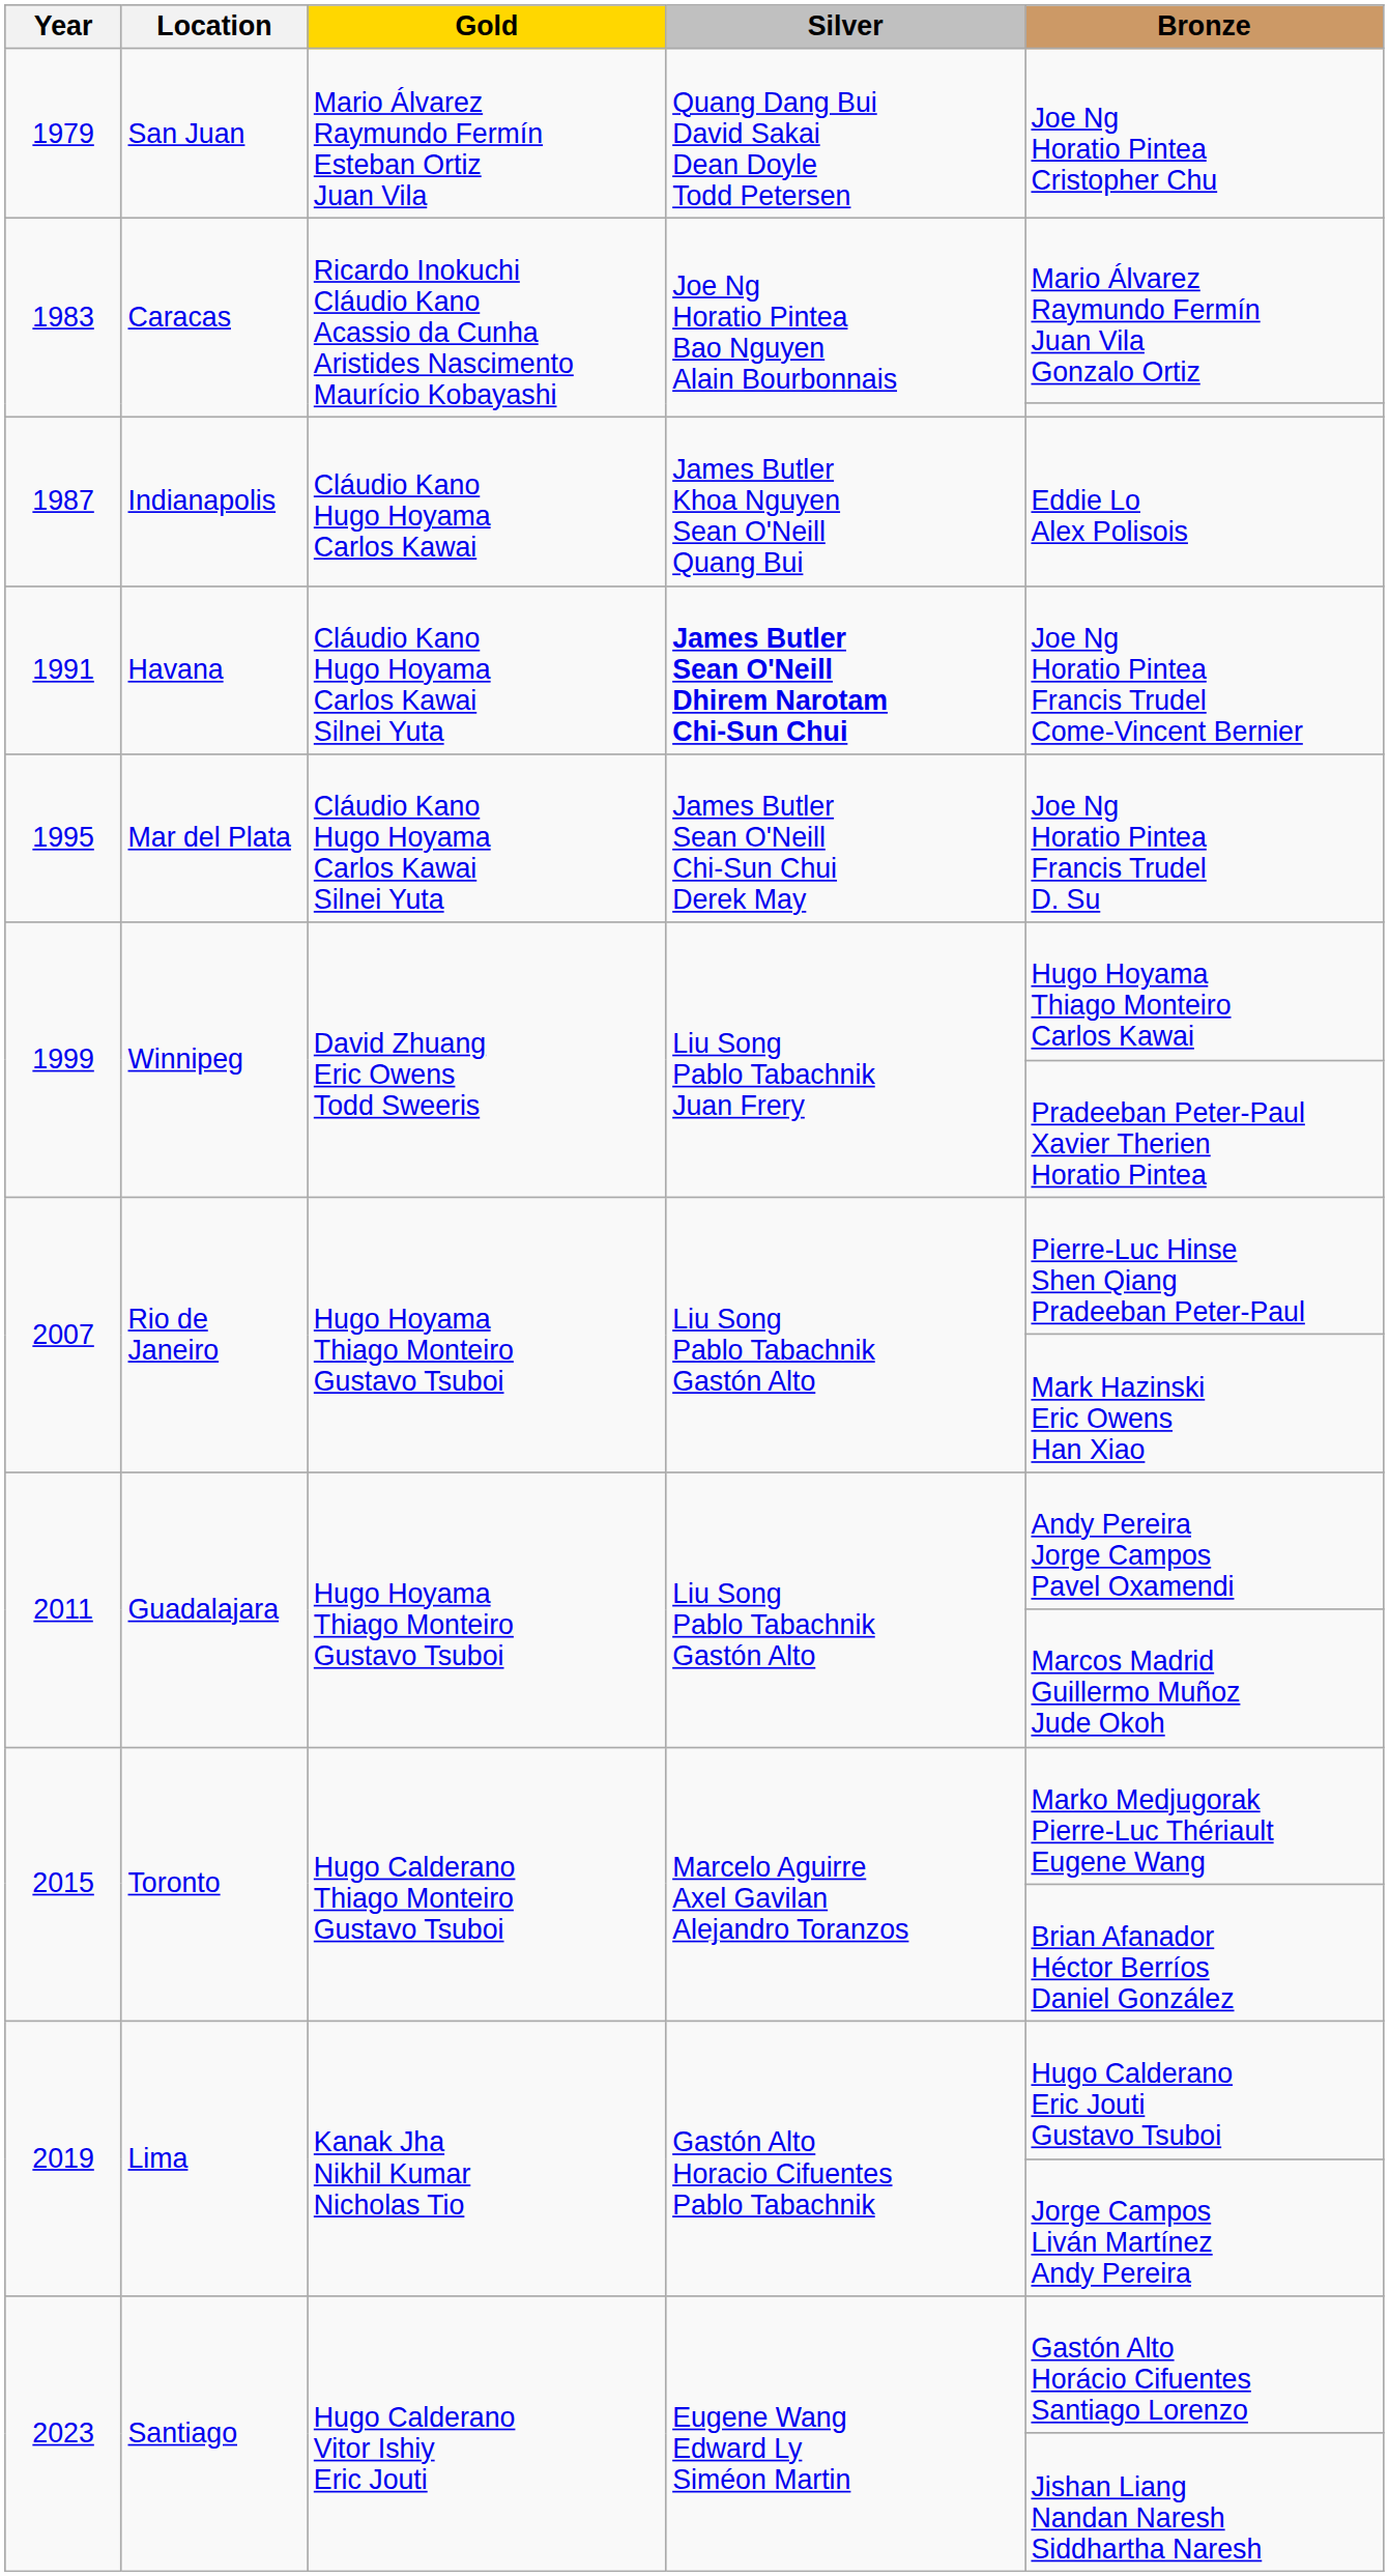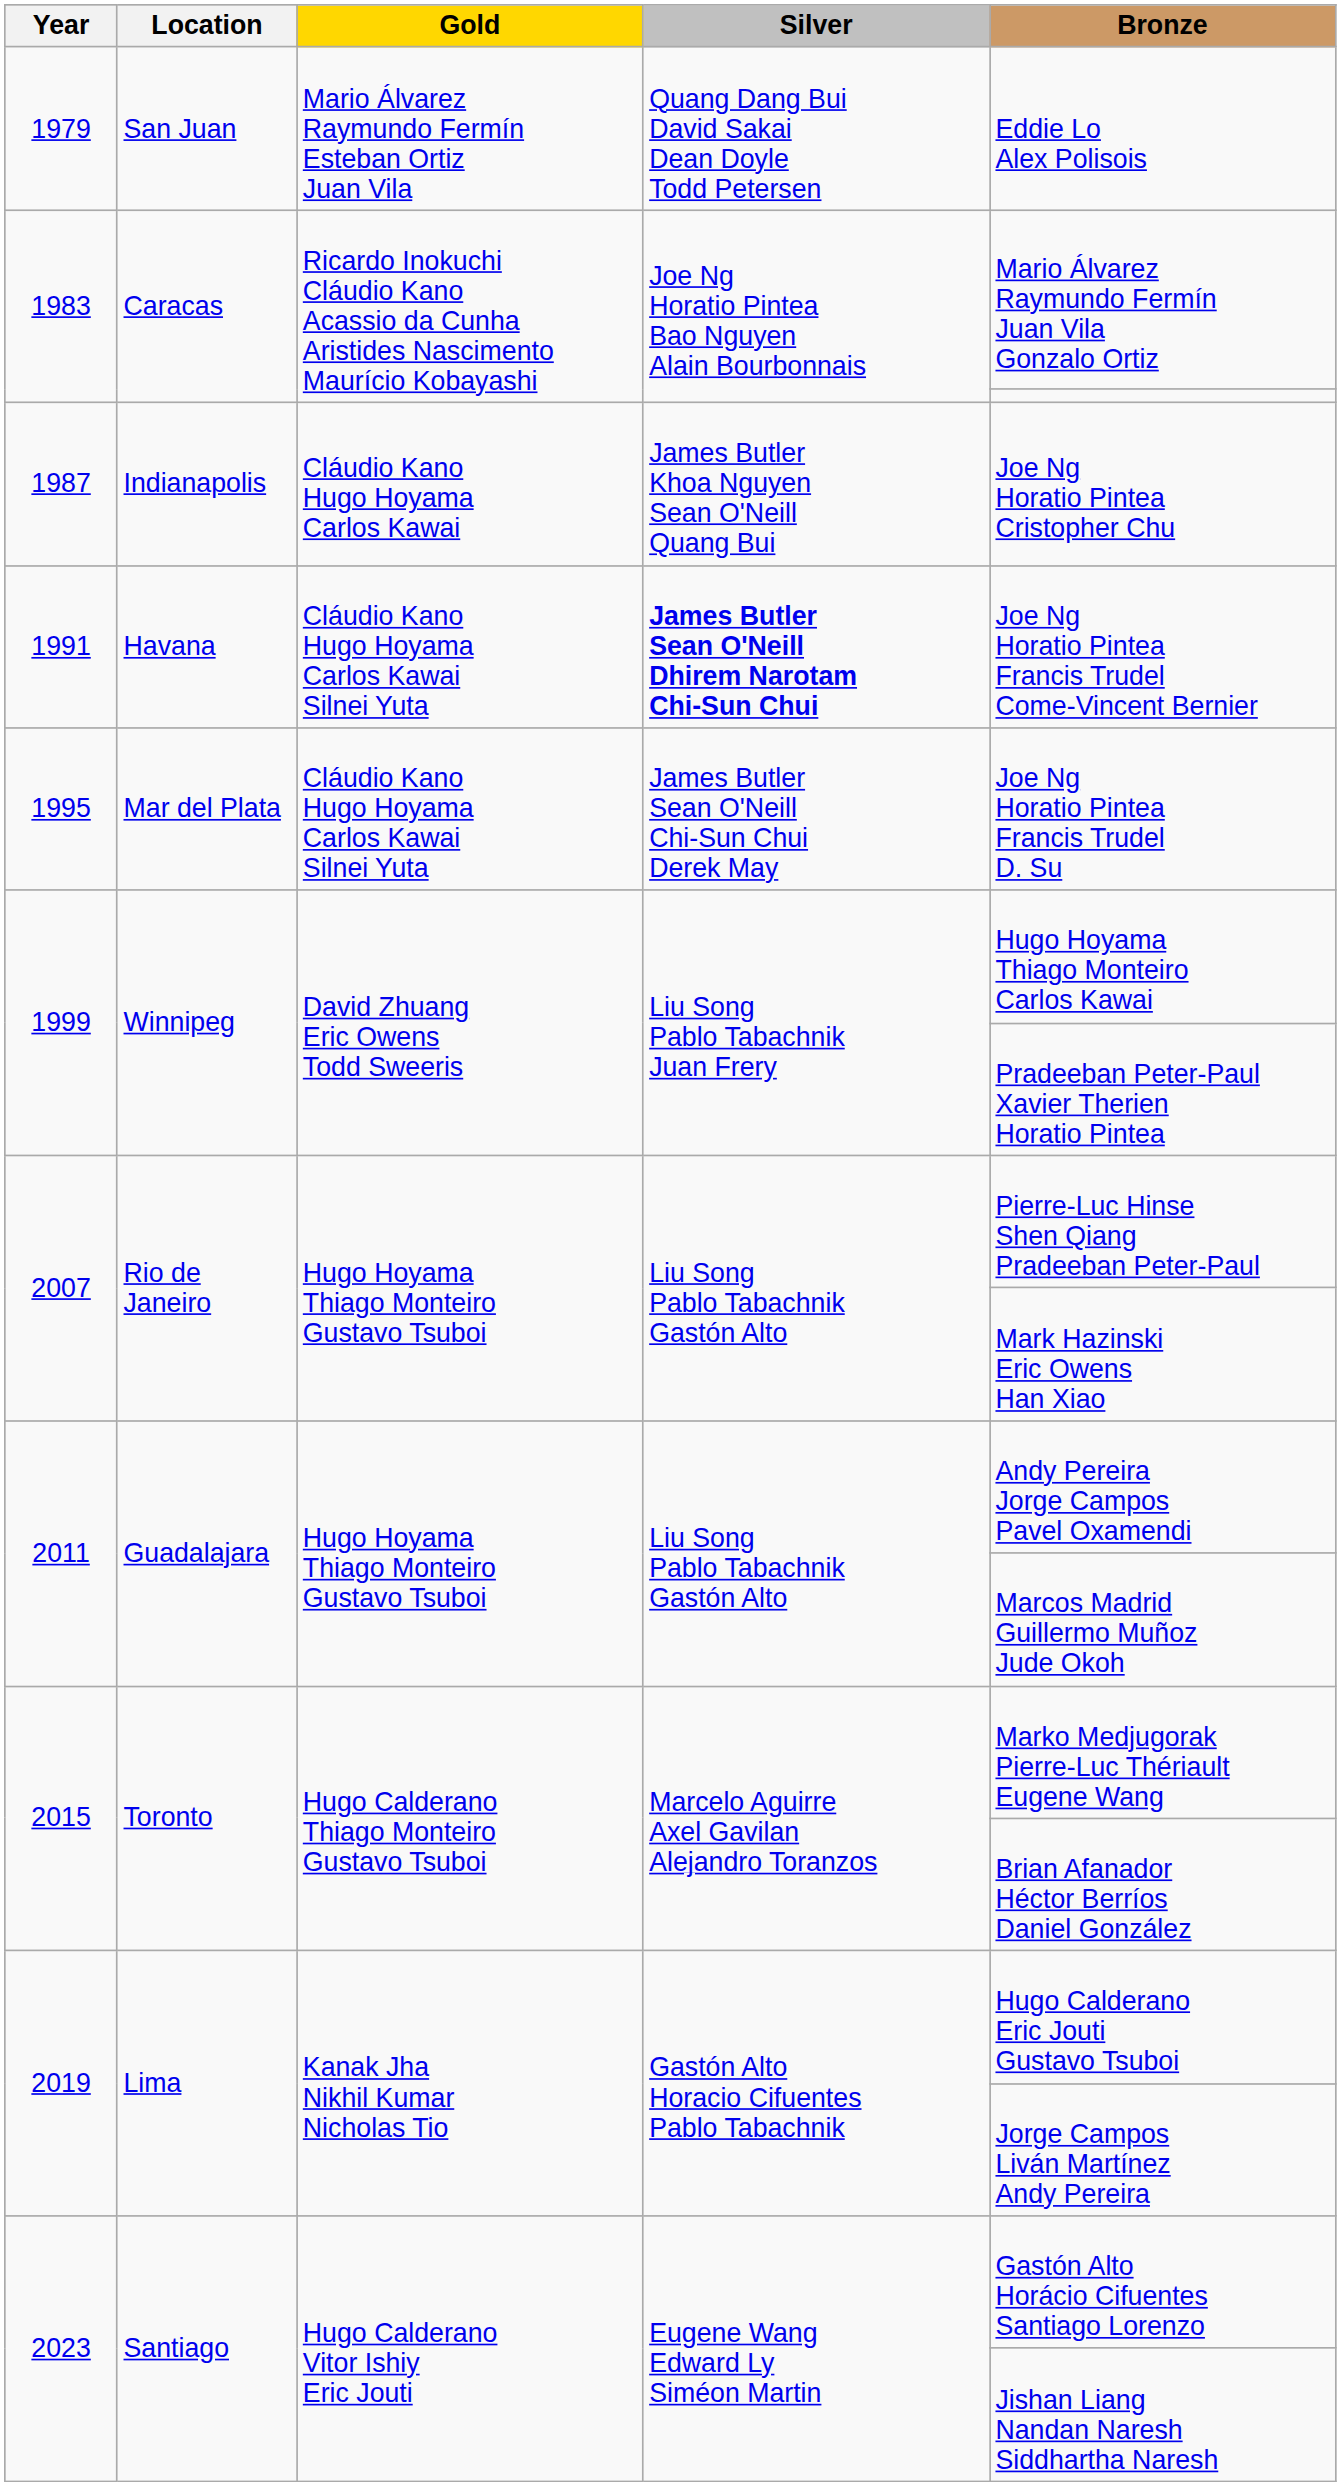1979 | Bronze: Joe Ng Horatio Pintea Cristopher Chu -> Eddie Lo Alex Polisois
1987 | Bronze: Eddie Lo Alex Polisois -> Joe Ng Horatio Pintea Cristopher Chu
